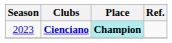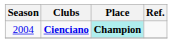Cienciano | Season: 2023 -> 2004
